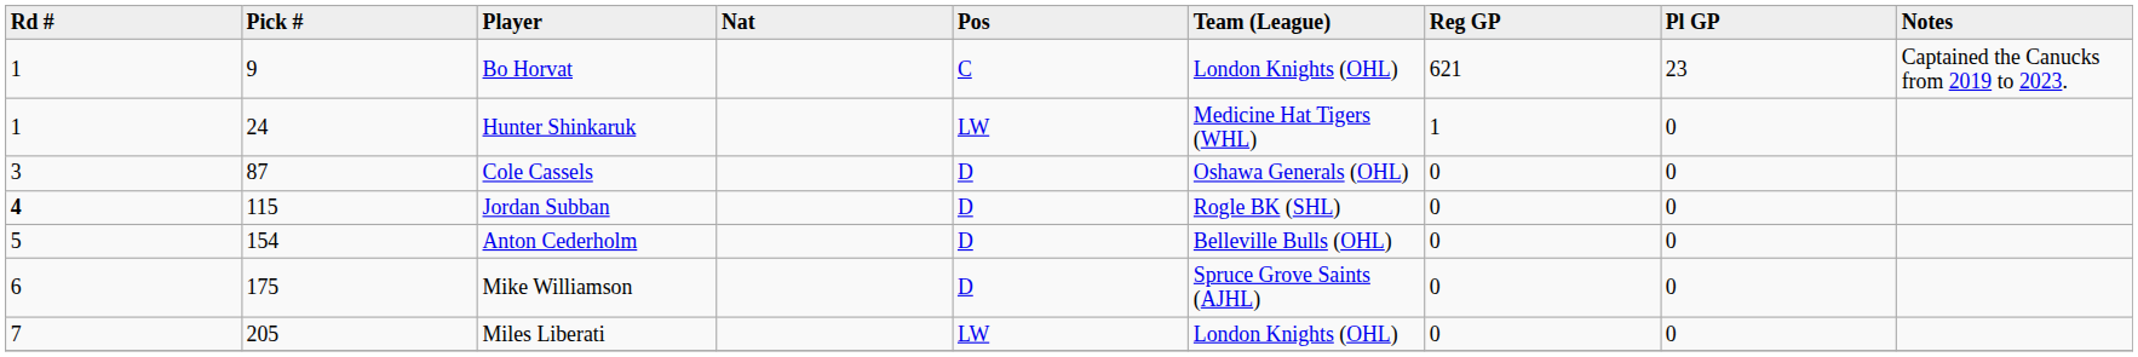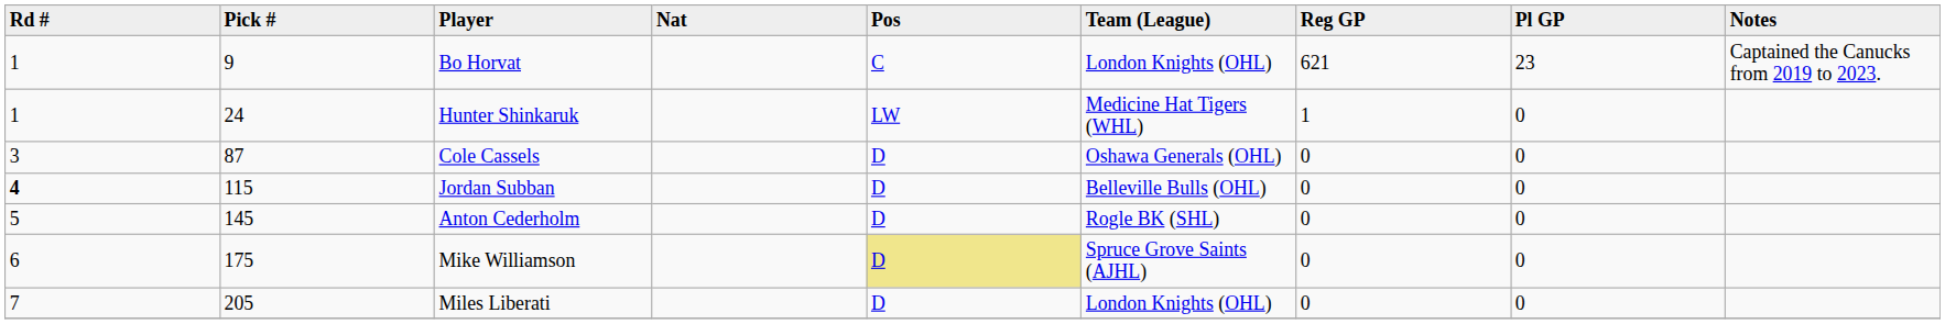Jordan Subban | Team (League): Rogle BK (SHL) -> Belleville Bulls (OHL)
Anton Cederholm | Pick #: 154 -> 145
Anton Cederholm | Team (League): Belleville Bulls (OHL) -> Rogle BK (SHL)
Mike Williamson | Pos: no background -> khaki background
Miles Liberati | Pos: LW -> D
